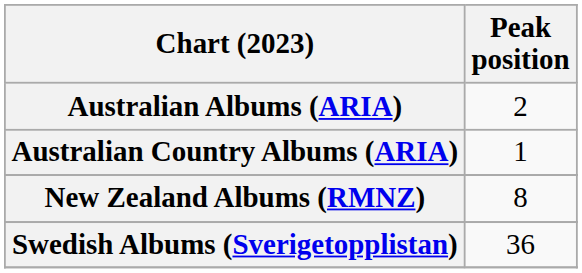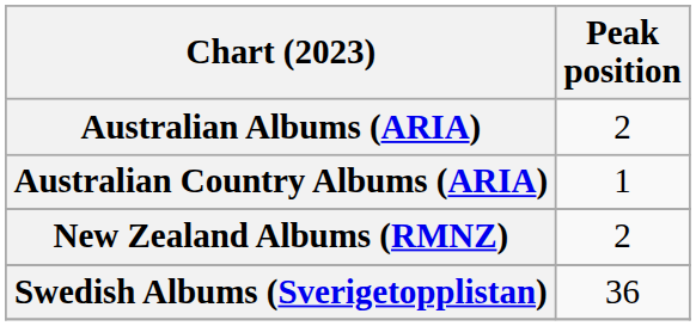New Zealand Albums (RMNZ) | Peak position: 8 -> 2
